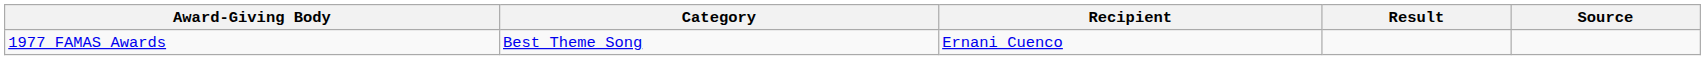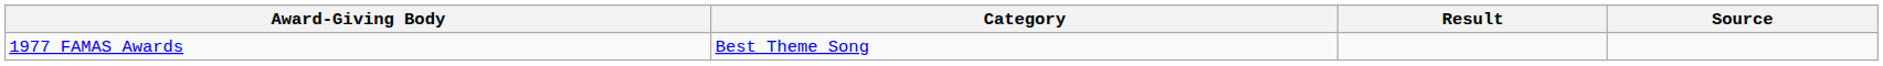- column: Recipient | Ernani Cuenco
